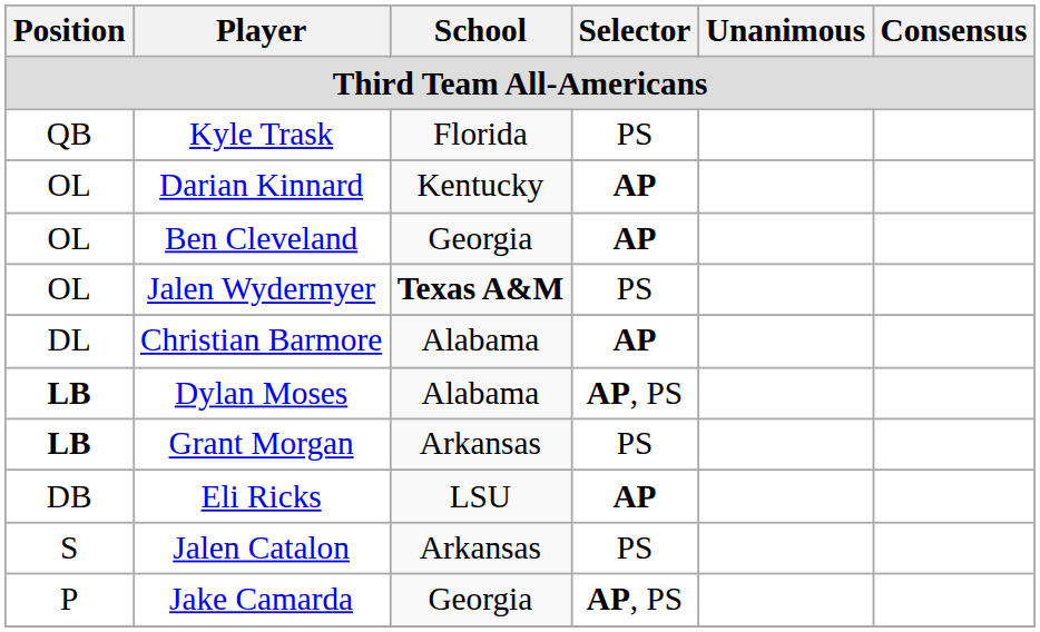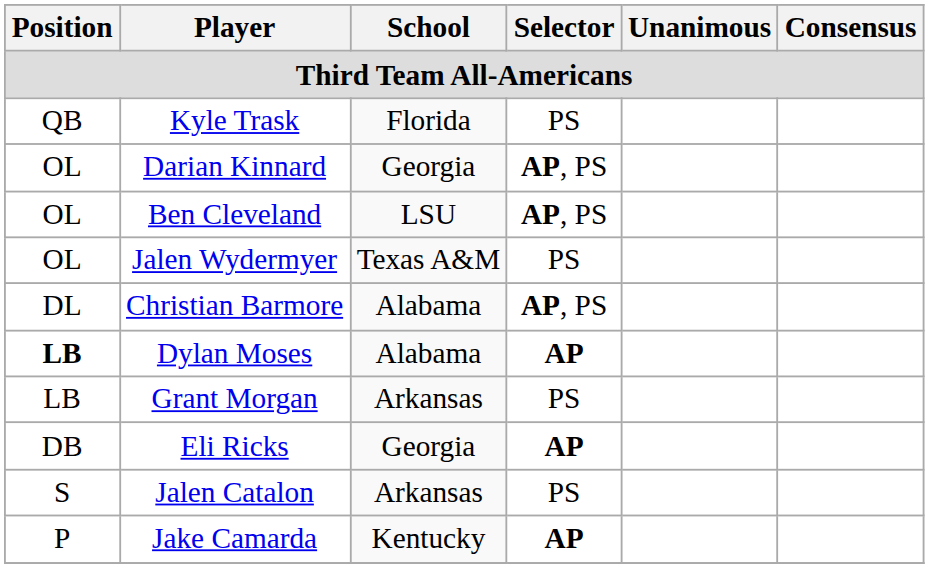Darian Kinnard | School: Kentucky -> Georgia
Darian Kinnard | Selector: AP -> AP, PS
Ben Cleveland | School: Georgia -> LSU
Ben Cleveland | Selector: AP -> AP, PS
Jalen Wydermyer | School: bold -> normal
Christian Barmore | Selector: AP -> AP, PS
Dylan Moses | Selector: AP, PS -> AP
Grant Morgan | Position: bold -> normal
Eli Ricks | School: LSU -> Georgia
Jake Camarda | School: Georgia -> Kentucky
Jake Camarda | Selector: AP, PS -> AP
